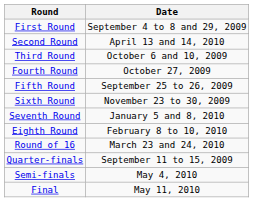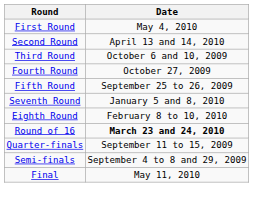First Round | Date: September 4 to 8 and 29, 2009 -> May 4, 2010
- row: Sixth Round | November 23 to 30, 2009
Round of 16 | Date: normal -> bold
Semi-finals | Date: May 4, 2010 -> September 4 to 8 and 29, 2009
